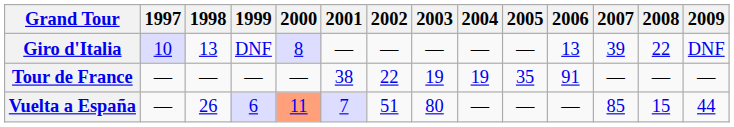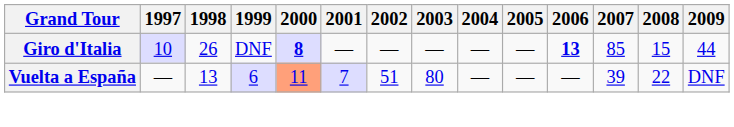Giro d'Italia | 1998: 13 -> 26
Giro d'Italia | 2000: normal -> bold
Giro d'Italia | 2006: normal -> bold
Giro d'Italia | 2007: 39 -> 85
Giro d'Italia | 2008: 22 -> 15
Giro d'Italia | 2009: DNF -> 44
- row: Tour de France | — | — | — | — | 38 | 22 | 19 | 19 | 35 | 91 | — | — | —
Vuelta a España | 1998: 26 -> 13
Vuelta a España | 2007: 85 -> 39
Vuelta a España | 2008: 15 -> 22
Vuelta a España | 2009: 44 -> DNF
